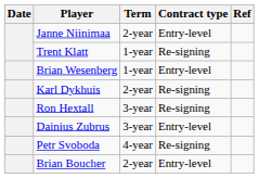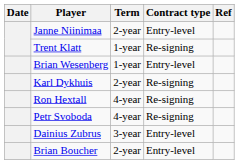Ron Hextall | Term: 3-year -> 4-year
rows swapped: Petr Svoboda <-> Dainius Zubrus
